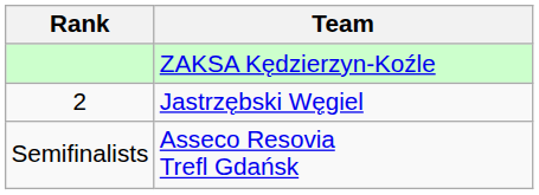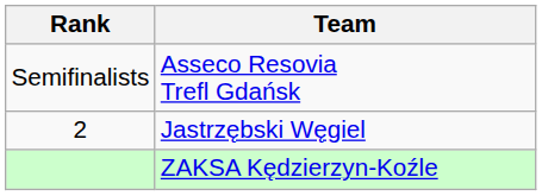rows swapped: ZAKSA Kędzierzyn-Koźle <-> Asseco Resovia Trefl Gdańsk
